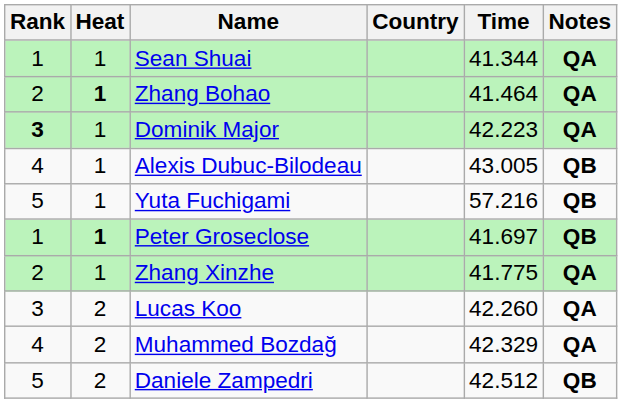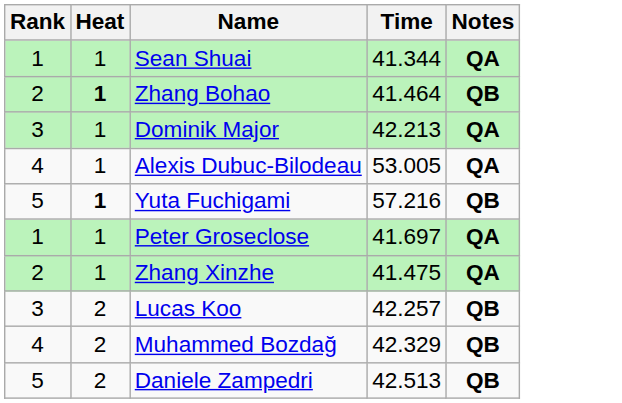- column: Country
Zhang Bohao | Notes: QA -> QB
Dominik Major | Rank: bold -> normal
Dominik Major | Time: 42.223 -> 42.213
Alexis Dubuc-Bilodeau | Time: 43.005 -> 53.005
Alexis Dubuc-Bilodeau | Notes: QB -> QA
Yuta Fuchigami | Heat: normal -> bold
Peter Groseclose | Heat: bold -> normal
Peter Groseclose | Notes: QB -> QA
Zhang Xinzhe | Time: 41.775 -> 41.475
Lucas Koo | Time: 42.260 -> 42.257
Lucas Koo | Notes: QA -> QB
Muhammed Bozdağ | Notes: QA -> QB
Daniele Zampedri | Time: 42.512 -> 42.513
